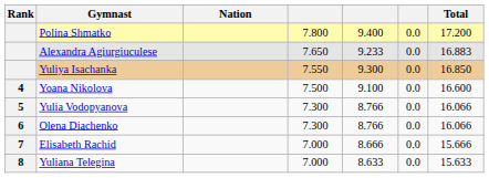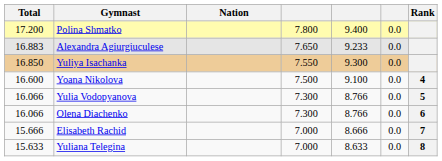columns swapped: Rank <-> Total
